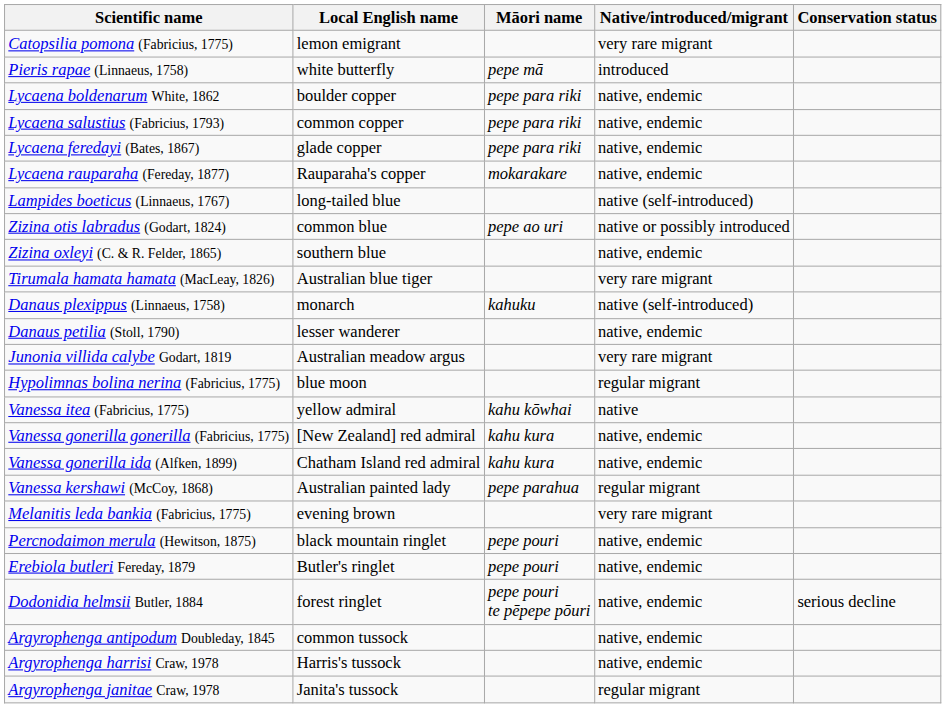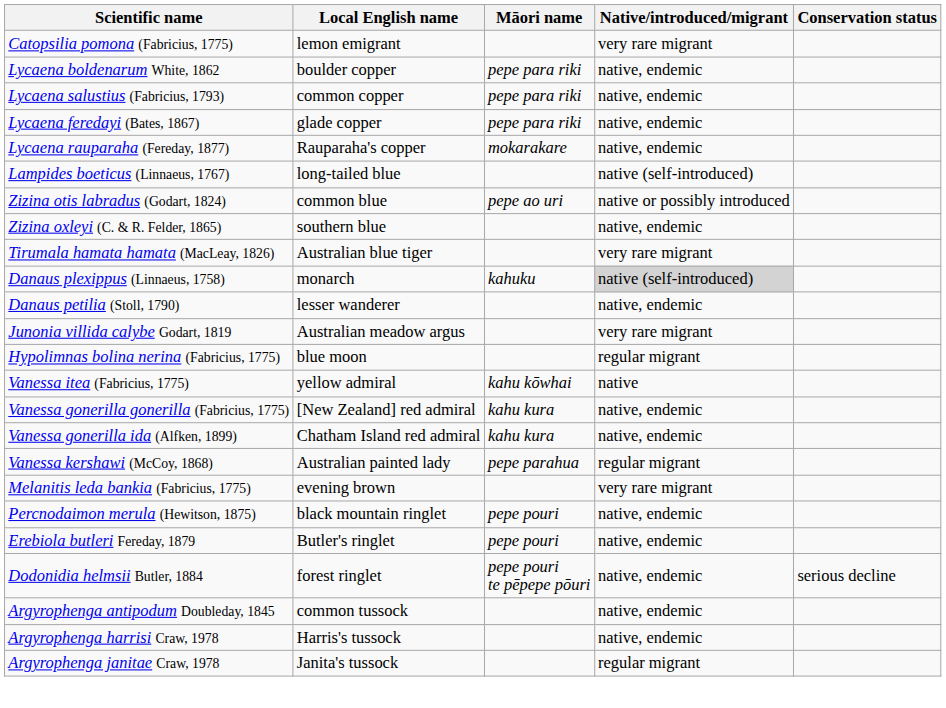- row: Pieris rapae (Linnaeus, 1758) | white butterfly | pepe mā | introduced
Danaus plexippus (Linnaeus, 1758) | Native/introduced/migrant: no background -> lightgrey background
